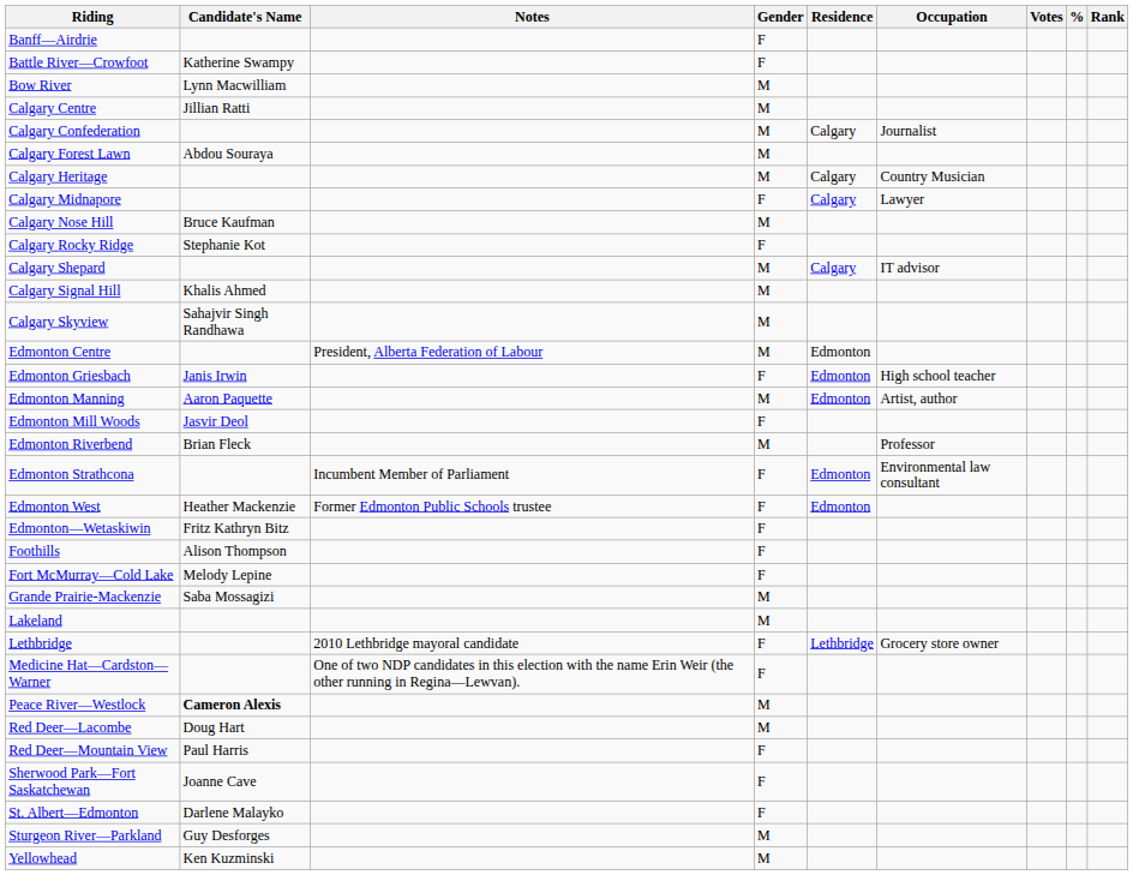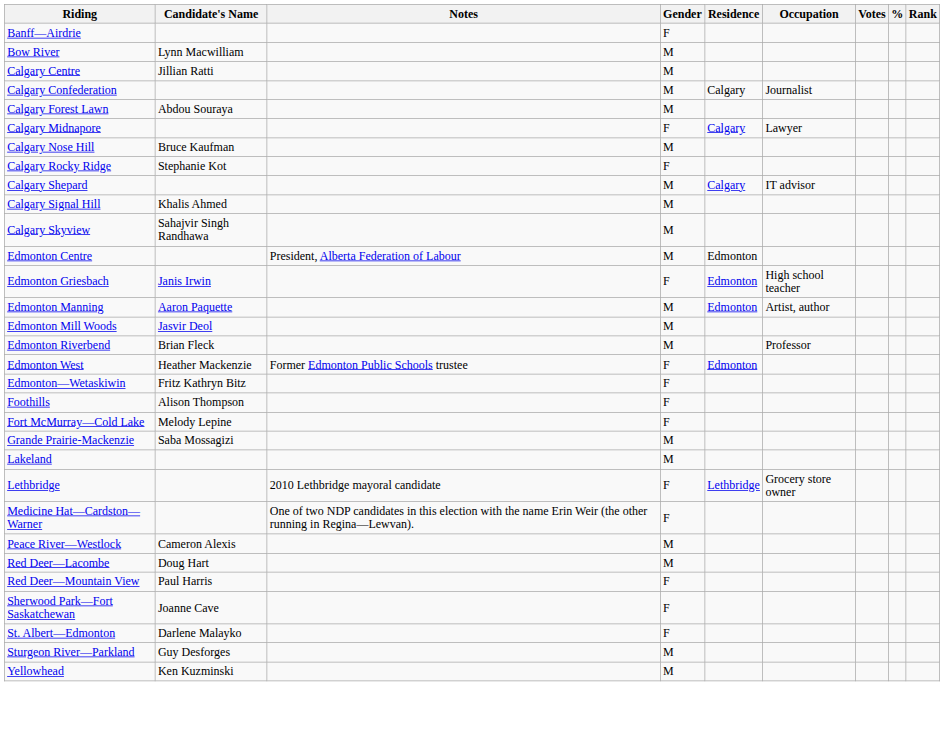- row: Battle River—Crowfoot | Katherine Swampy | F
- row: Calgary Heritage | M | Calgary | Country Musician
Edmonton Mill Woods | Gender: F -> M
- row: Edmonton Strathcona | Incumbent Member of Parliament | F | Edmonton | Environmental law consultant
Peace River—Westlock | Candidate's Name: bold -> normal
